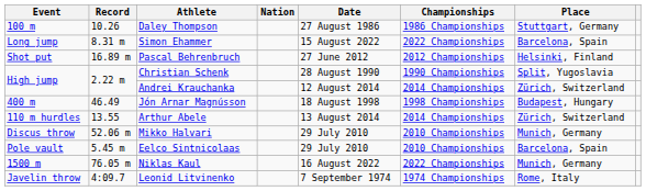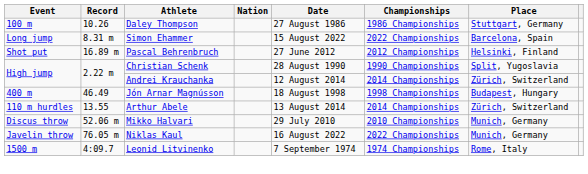- row: Pole vault | 5.45 m | Eelco Sintnicolaas | 29 July 2010 | 2010 Championships | Barcelona, Spain
Niklas Kaul | Event: 1500 m -> Javelin throw
Leonid Litvinenko | Event: Javelin throw -> 1500 m
